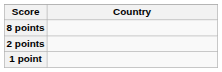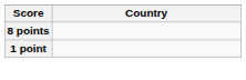- row: 2 points
